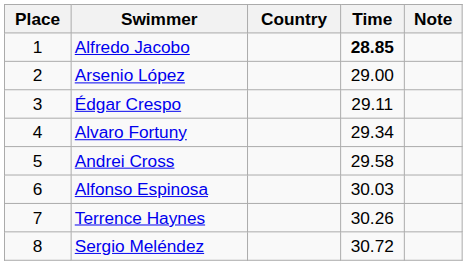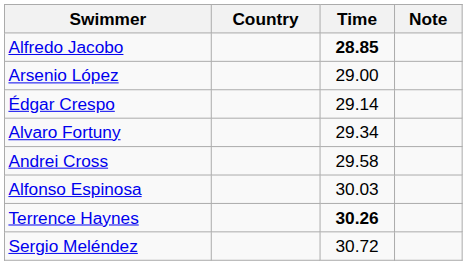- column: Place | 1 | 2 | 3 | 4 | 5 | 6 | 7 | 8
Édgar Crespo | Time: 29.11 -> 29.14
Terrence Haynes | Time: normal -> bold
